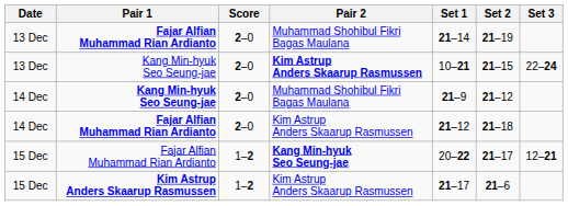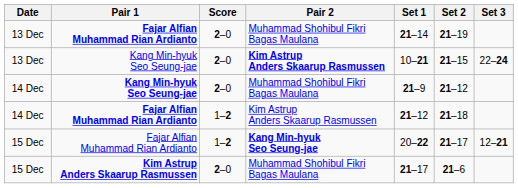14 Dec / Fajar Alfian Muhammad Rian Ardianto | Score: 2–0 -> 1–2
15 Dec / Kim Astrup Anders Skaarup Rasmussen | Score: 1–2 -> 2–0
15 Dec / Kim Astrup Anders Skaarup Rasmussen | Pair 2: Kim Astrup Anders Skaarup Rasmussen -> Muhammad Shohibul Fikri Bagas Maulana
